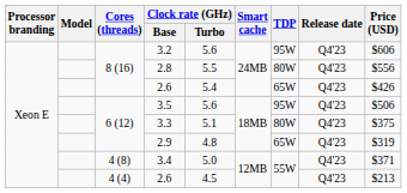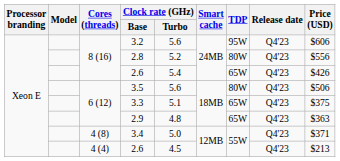2.8 | Clock rate (GHz) / Turbo: 5.5 -> 5.2
3.5 | TDP: 95W -> 80W
3.3 | TDP: 80W -> 65W
2.9 | Price (USD): $319 -> $363
